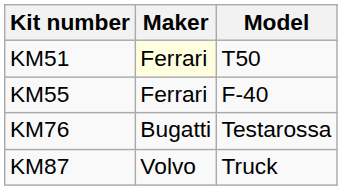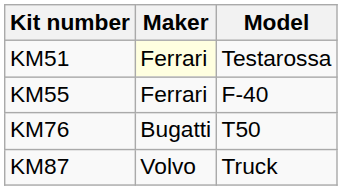KM51 | Model: T50 -> Testarossa
KM76 | Model: Testarossa -> T50
